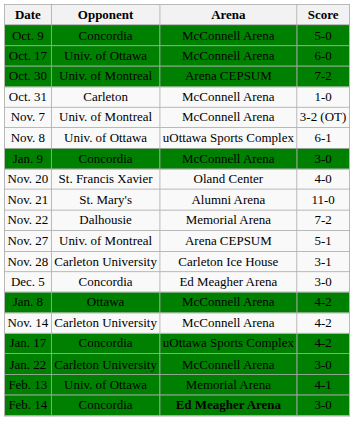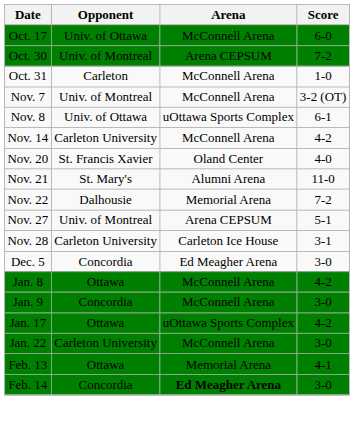- row: Oct. 9 | Concordia | McConnell Arena | 5-0
rows swapped: Nov. 14 <-> Jan. 9
Jan. 17 | Opponent: Concordia -> Ottawa
Feb. 13 | Opponent: Univ. of Ottawa -> Ottawa
